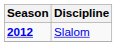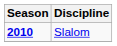Slalom | Season: 2012 -> 2010
